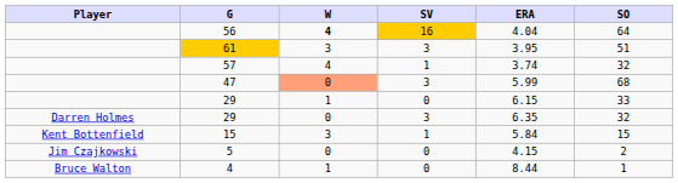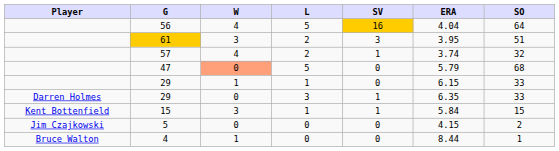+ column: L | 5 | 2 | 2 | 5 | 1 | 3 | 1 | 0 | 0
56 | W: bold -> normal
47 | SV: 3 -> 0
47 | ERA: 5.99 -> 5.79
Darren Holmes / 29 | SV: 3 -> 1
Darren Holmes / 29 | SO: 32 -> 33
